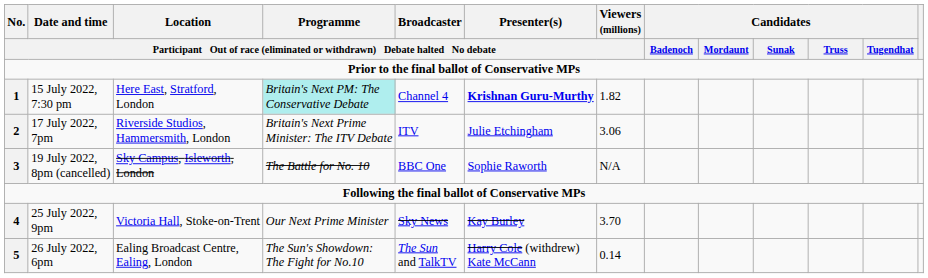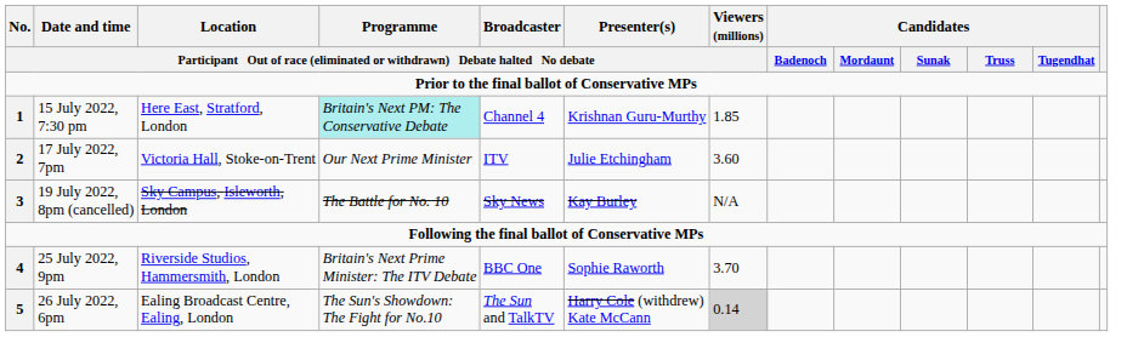15 July 2022, 7:30 pm | column 6: bold -> normal
15 July 2022, 7:30 pm | column 7: 1.82 -> 1.85
17 July 2022, 7pm | column 3: Riverside Studios, Hammersmith, London -> Victoria Hall, Stoke-on-Trent
17 July 2022, 7pm | column 4: Britain's Next Prime Minister: The ITV Debate -> Our Next Prime Minister
17 July 2022, 7pm | column 7: 3.06 -> 3.60
19 July 2022, 8pm (cancelled) | column 5: BBC One -> Sky News
19 July 2022, 8pm (cancelled) | column 6: Sophie Raworth -> Kay Burley
25 July 2022, 9pm | column 3: Victoria Hall, Stoke-on-Trent -> Riverside Studios, Hammersmith, London
25 July 2022, 9pm | column 4: Our Next Prime Minister -> Britain's Next Prime Minister: The ITV Debate
25 July 2022, 9pm | column 5: Sky News -> BBC One
25 July 2022, 9pm | column 6: Kay Burley -> Sophie Raworth
26 July 2022, 6pm | column 7: no background -> lightgrey background
